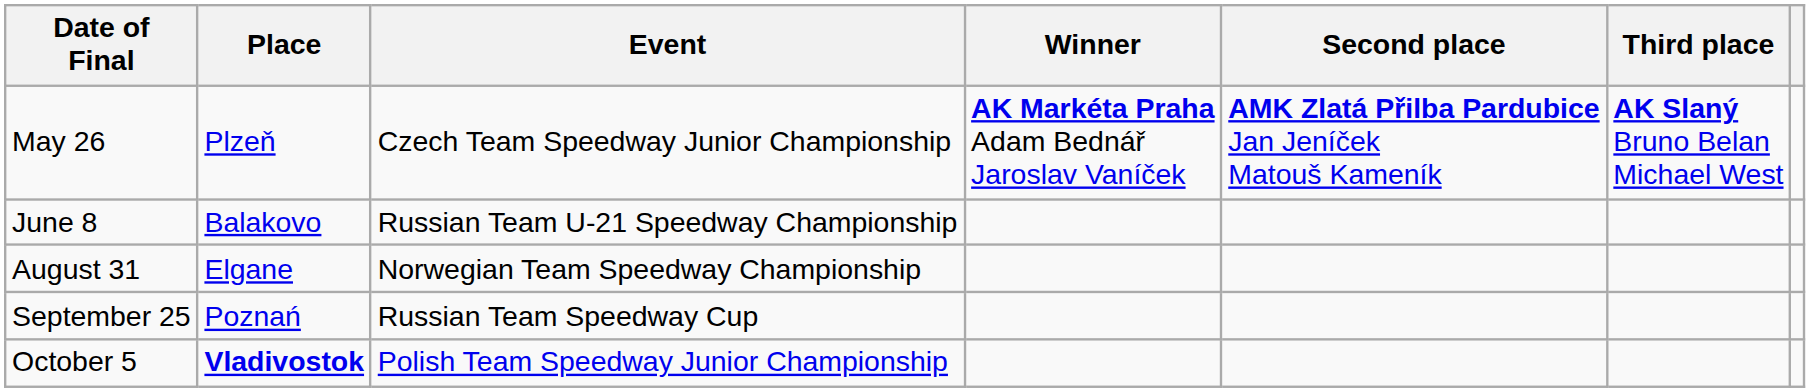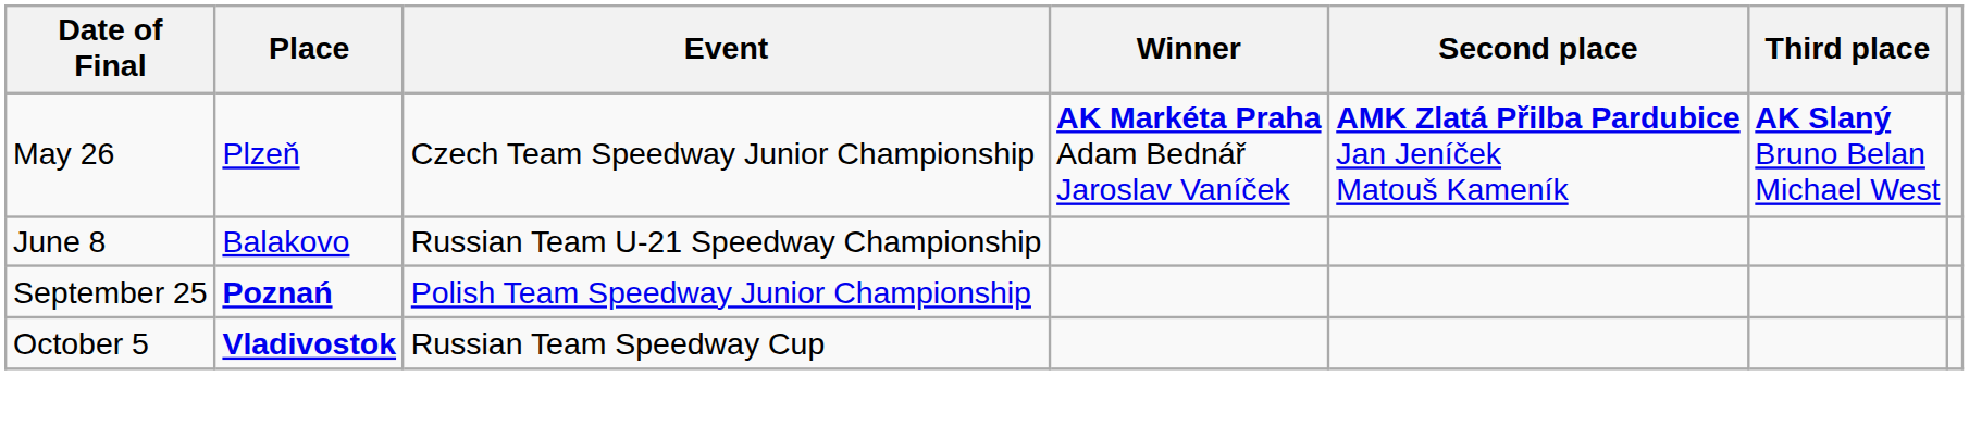- row: August 31 | Elgane | Norwegian Team Speedway Championship
September 25 | Place: normal -> bold
September 25 | Event: Russian Team Speedway Cup -> Polish Team Speedway Junior Championship
October 5 | Event: Polish Team Speedway Junior Championship -> Russian Team Speedway Cup
